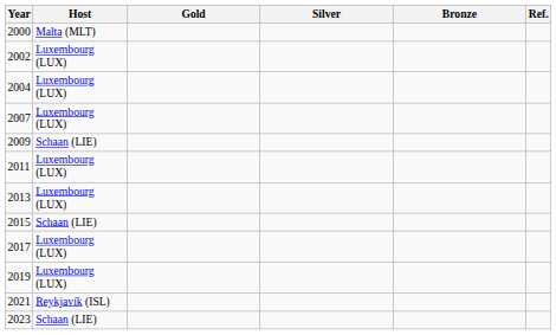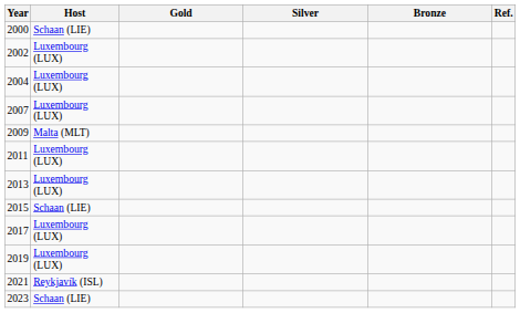2000 | Host: Malta (MLT) -> Schaan (LIE)
2009 | Host: Schaan (LIE) -> Malta (MLT)
